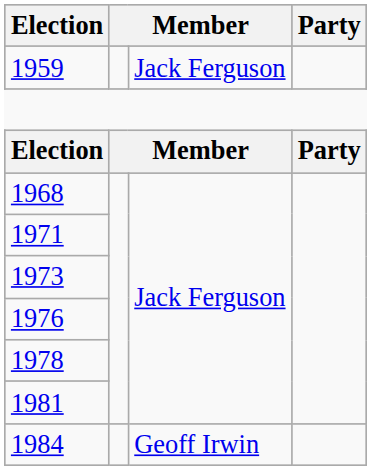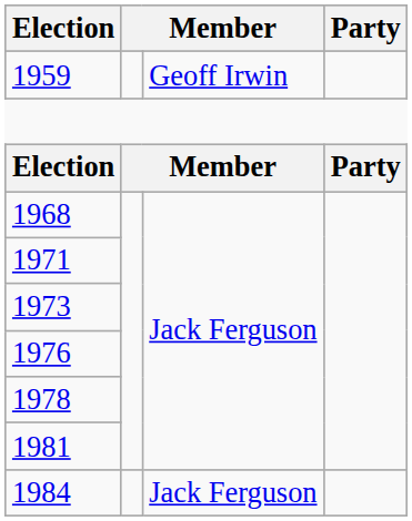1959 | column 3: Jack Ferguson -> Geoff Irwin
1984 | column 3: Geoff Irwin -> Jack Ferguson
